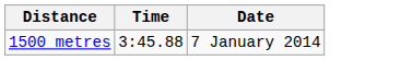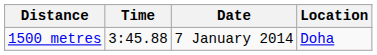+ column: Location | Doha
